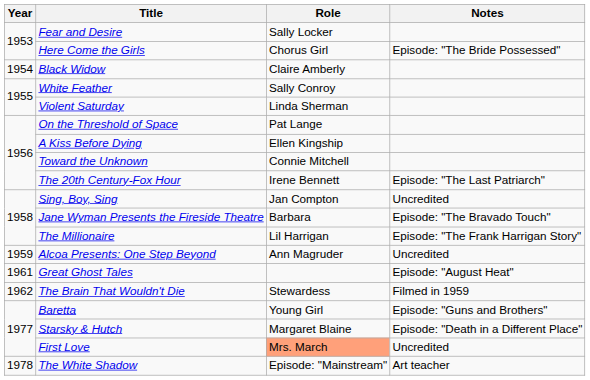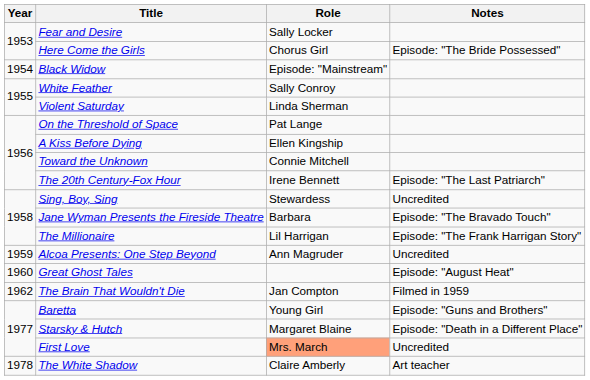Black Widow | Role: Claire Amberly -> Episode: "Mainstream"
Sing, Boy, Sing | Role: Jan Compton -> Stewardess
Great Ghost Tales | Year: 1961 -> 1960
The Brain That Wouldn't Die | Role: Stewardess -> Jan Compton
The White Shadow | Role: Episode: "Mainstream" -> Claire Amberly
